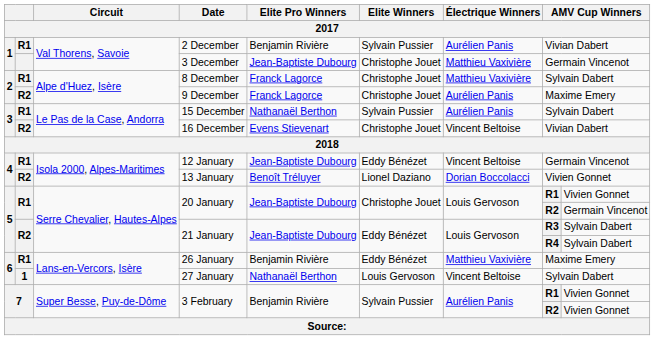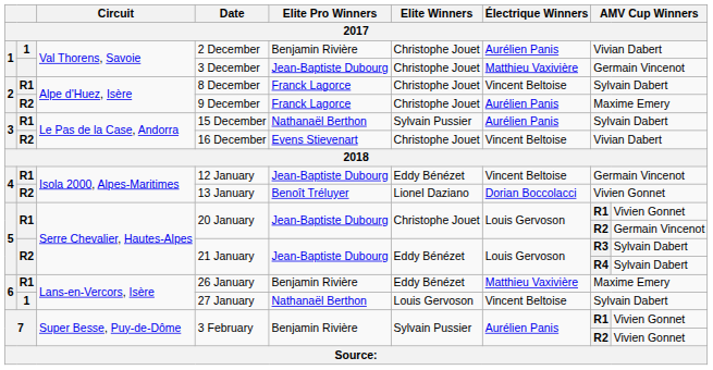2 December | column 2: R1 -> 1
2 December | Elite Winners: Sylvain Pussier -> Christophe Jouet
8 December | Électrique Winners: Matthieu Vaxivière -> Vincent Beltoise
